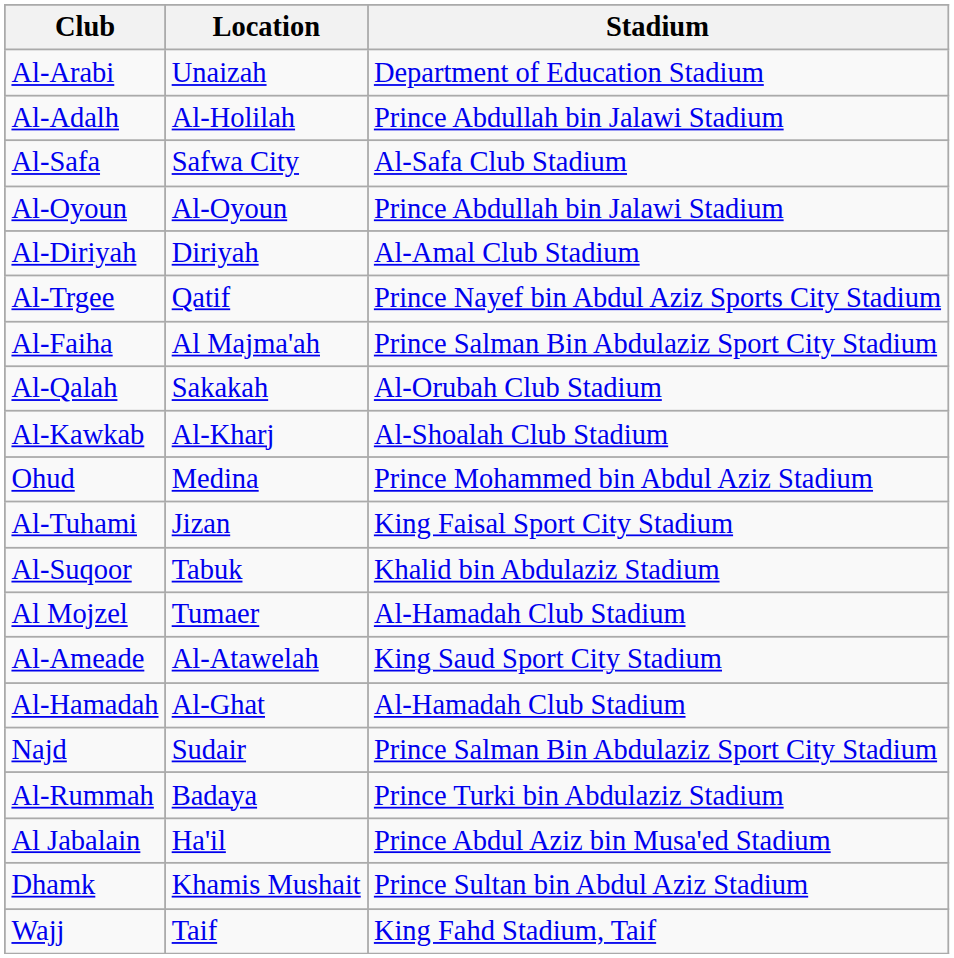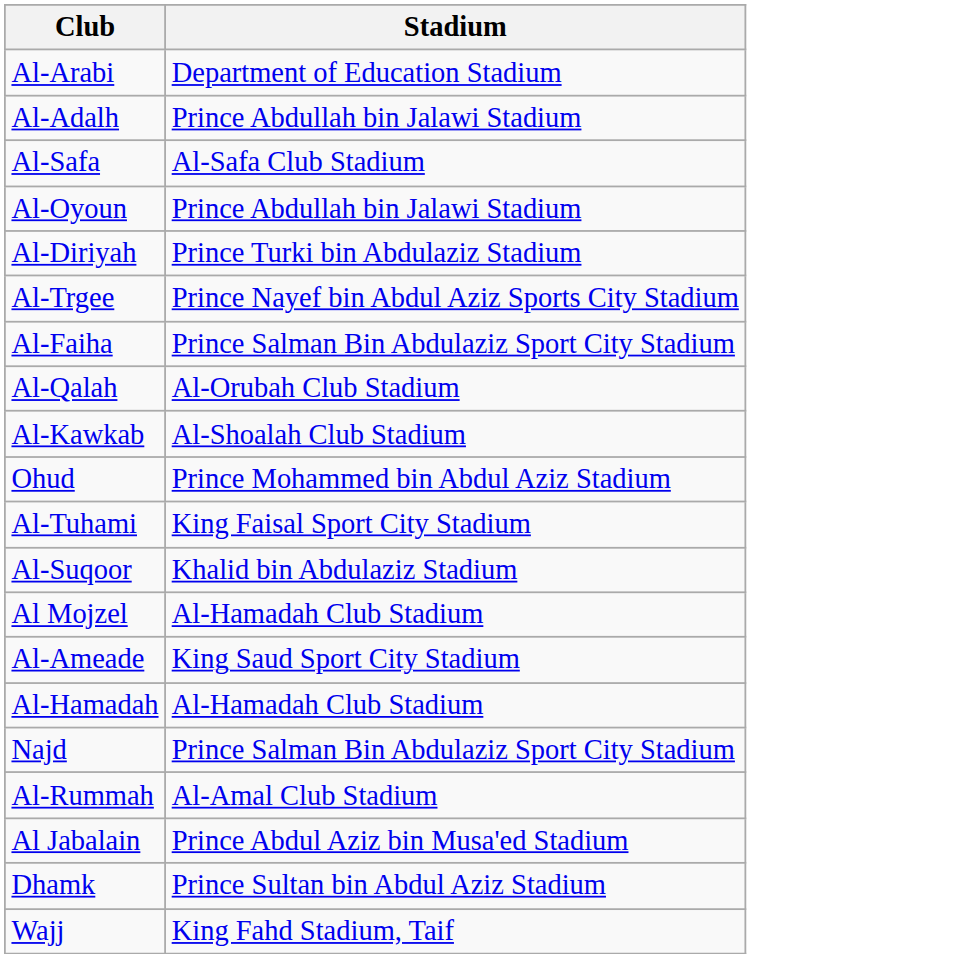- column: Location | Unaizah | Al-Holilah | Safwa City | Al-Oyoun | Diriyah | Qatif | Al Majma'ah | Sakakah | Al-Kharj | Medina | Jizan | Tabuk | Tumaer | Al-Atawelah | Al-Ghat | Sudair | Badaya | Ha'il | Khamis Mushait | Taif
Al-Diriyah | Stadium: Al-Amal Club Stadium -> Prince Turki bin Abdulaziz Stadium
Al-Rummah | Stadium: Prince Turki bin Abdulaziz Stadium -> Al-Amal Club Stadium
